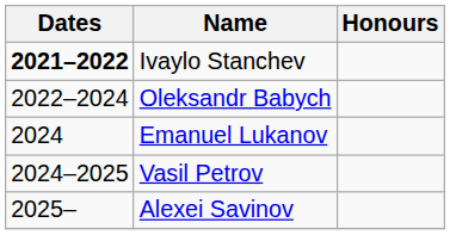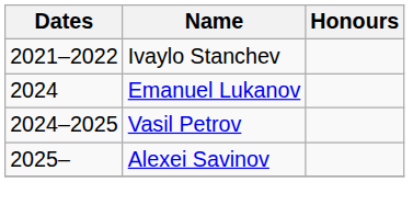Ivaylo Stanchev | Dates: bold -> normal
- row: 2022–2024 | Oleksandr Babych
